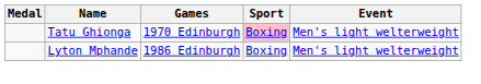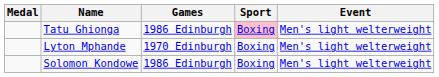Tatu Ghionga | Games: 1970 Edinburgh -> 1986 Edinburgh
Lyton Mphande | Games: 1986 Edinburgh -> 1970 Edinburgh
+ row: Solomon Kondowe | 1986 Edinburgh | Boxing | Men's light welterweight
